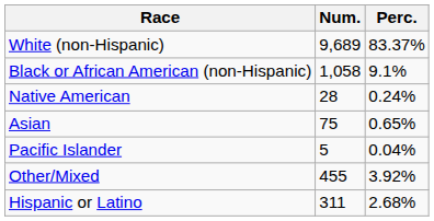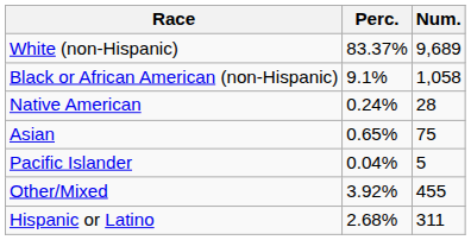columns swapped: Num. <-> Perc.
